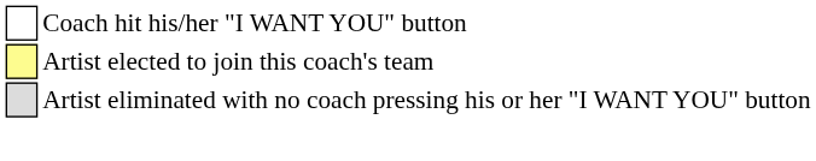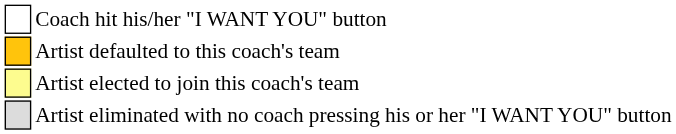+ row: Artist defaulted to this coach's team
